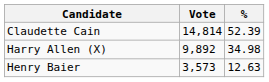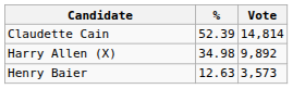columns swapped: Vote <-> %
